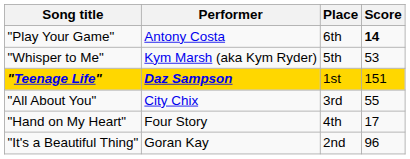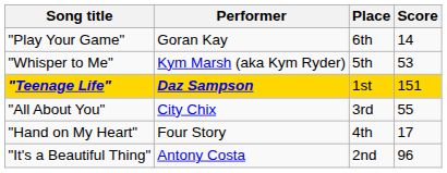"Play Your Game" | Performer: Antony Costa -> Goran Kay
"Play Your Game" | Score: bold -> normal
"It's a Beautiful Thing" | Performer: Goran Kay -> Antony Costa
